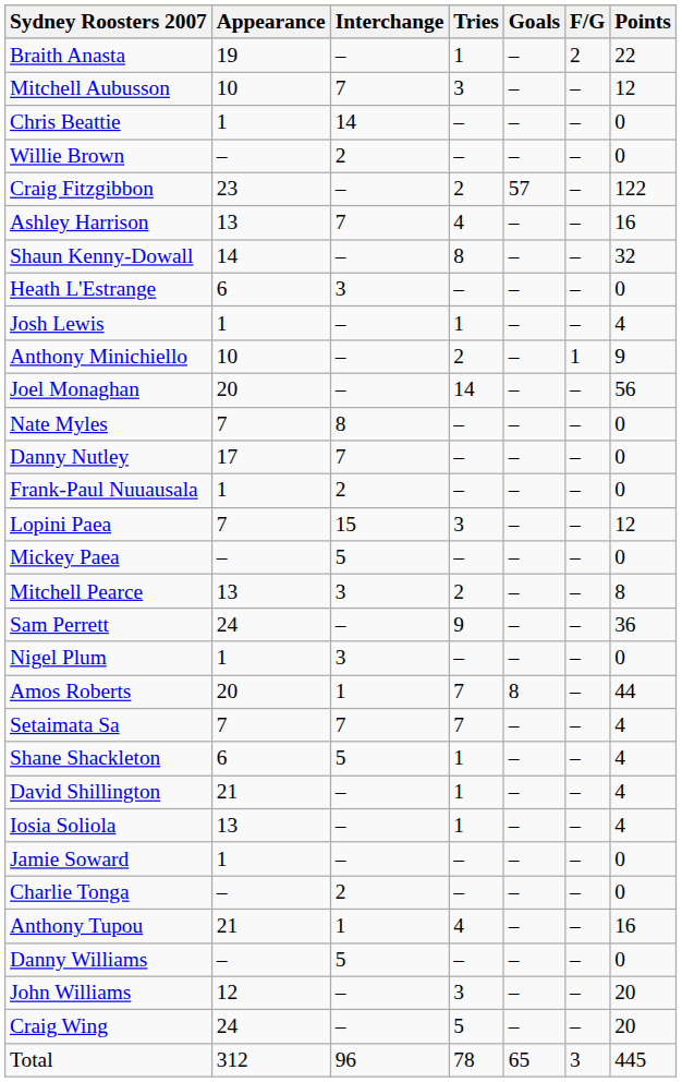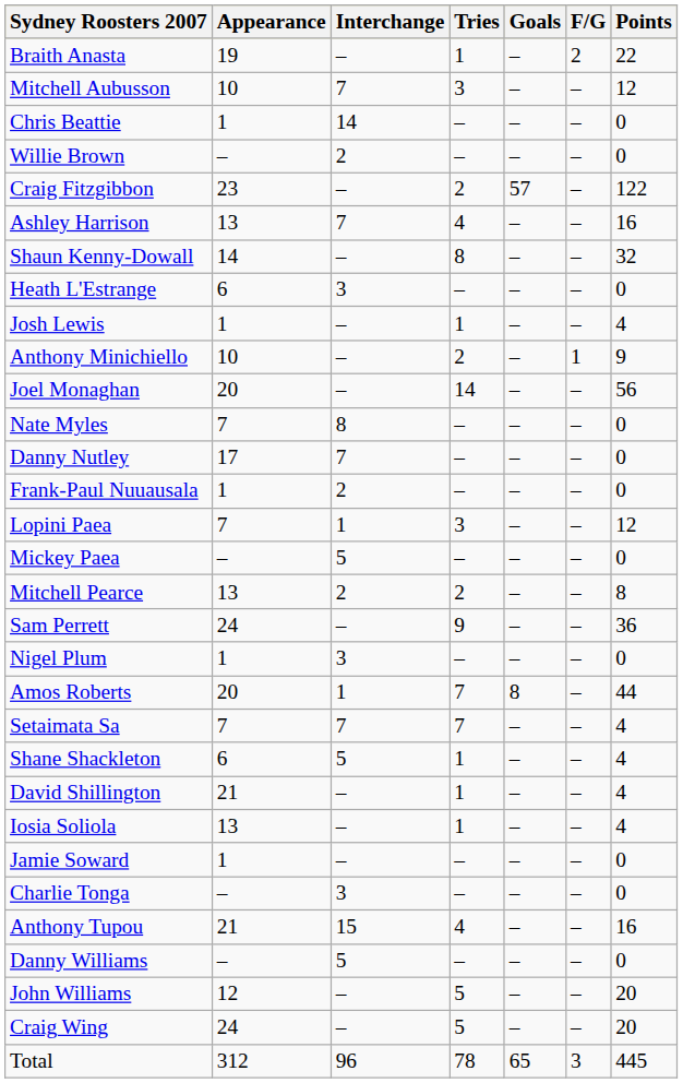Lopini Paea | Interchange: 15 -> 1
Mitchell Pearce | Interchange: 3 -> 2
Charlie Tonga | Interchange: 2 -> 3
Anthony Tupou | Interchange: 1 -> 15
John Williams | Tries: 3 -> 5
